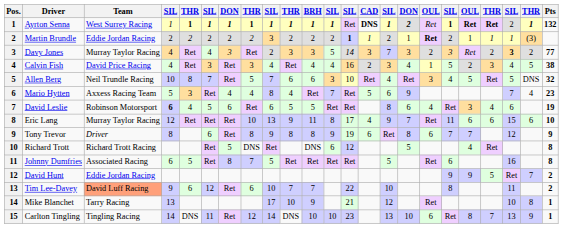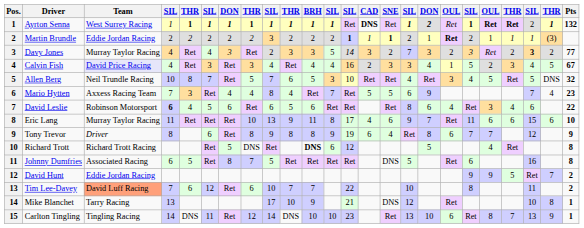+ column: SNE | Ret | 1 | 2 | 3 | Ret | 5 | Ret | 6 | 4 | DNS | DNS | Ret
Calvin Fish | Team: no background -> lavender background
Calvin Fish | Pts: 38 -> 67
Allen Berg | BRH: 6 -> 5
Mario Hytten | column 4: 5 -> 7
David Leslie | BRH: 5 -> 6
David Leslie | Pts: 19 -> 22
Eric Lang | column 4: 12 -> 11
Richard Trott | BRH: normal -> bold
Tim Lee-Davey | column 4: 9 -> 7
